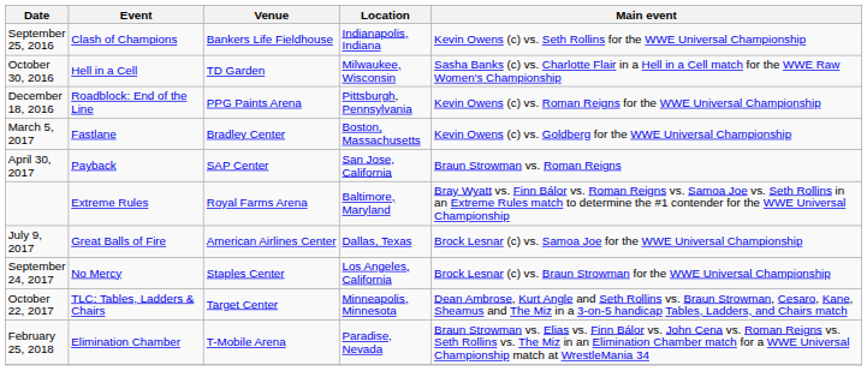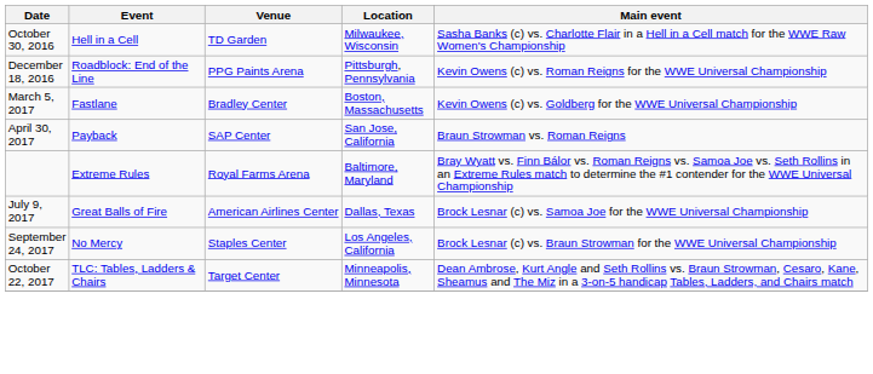- row: September 25, 2016 | Clash of Champions | Bankers Life Fieldhouse | Indianapolis, Indiana | Kevin Owens (c) vs. Seth Rollins for the WWE Universal Championship
- row: February 25, 2018 | Elimination Chamber | T-Mobile Arena | Paradise, Nevada | Braun Strowman vs. Elias vs. Finn Bálor vs. John Cena vs. Roman Reigns vs. Seth Rollins vs. The Miz in an Elimination Chamber match for a WWE Universal Championship match at WrestleMania 34
